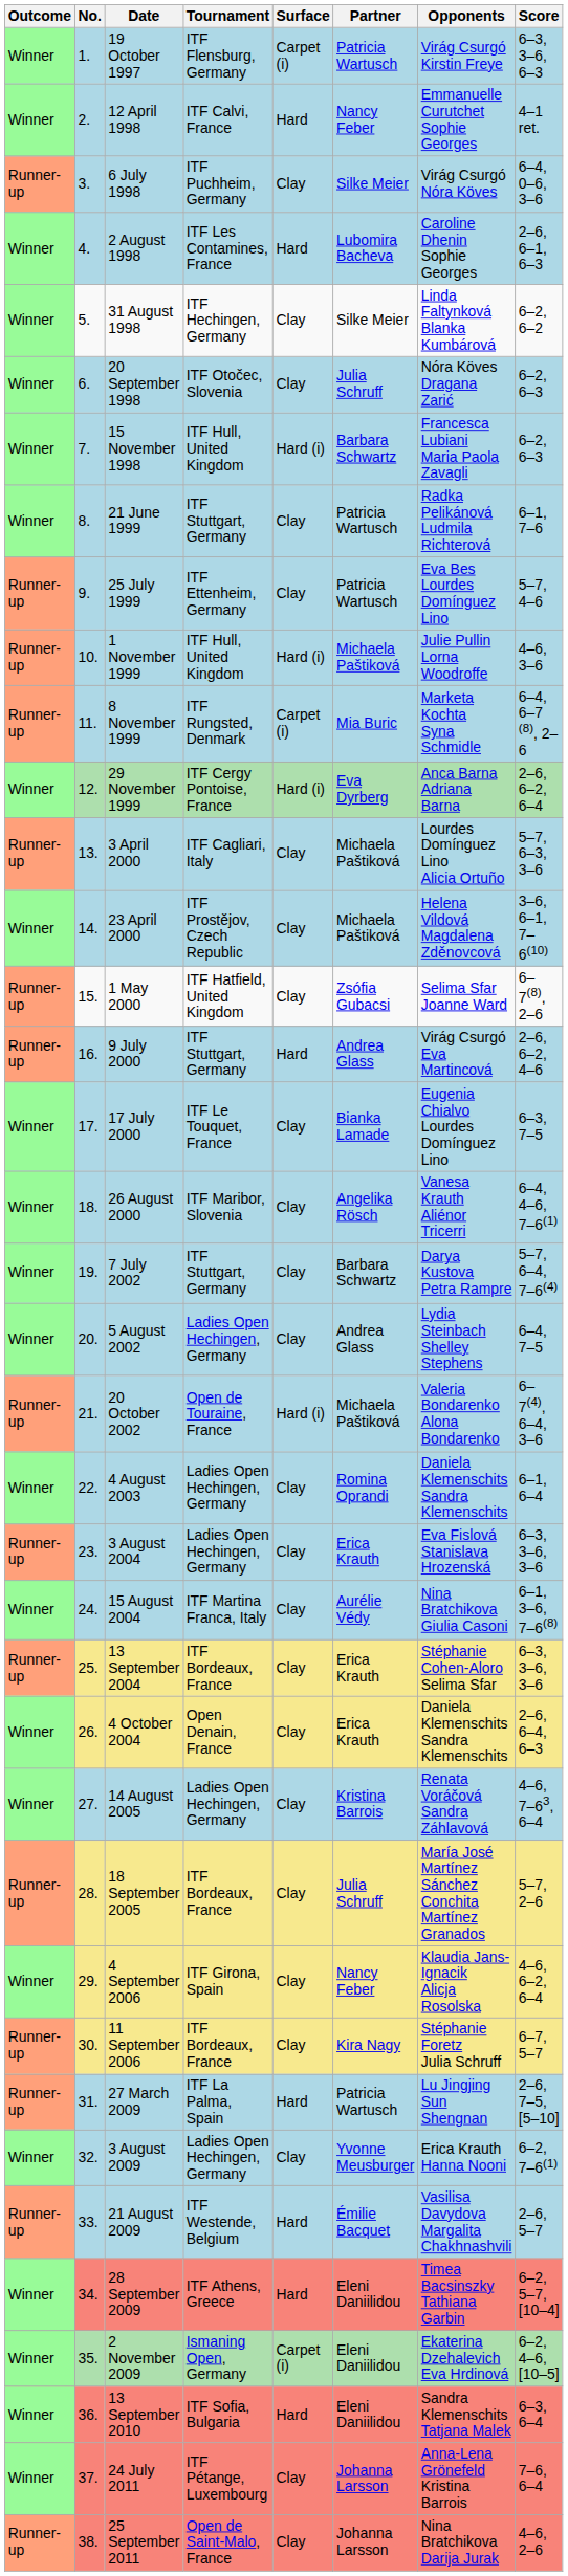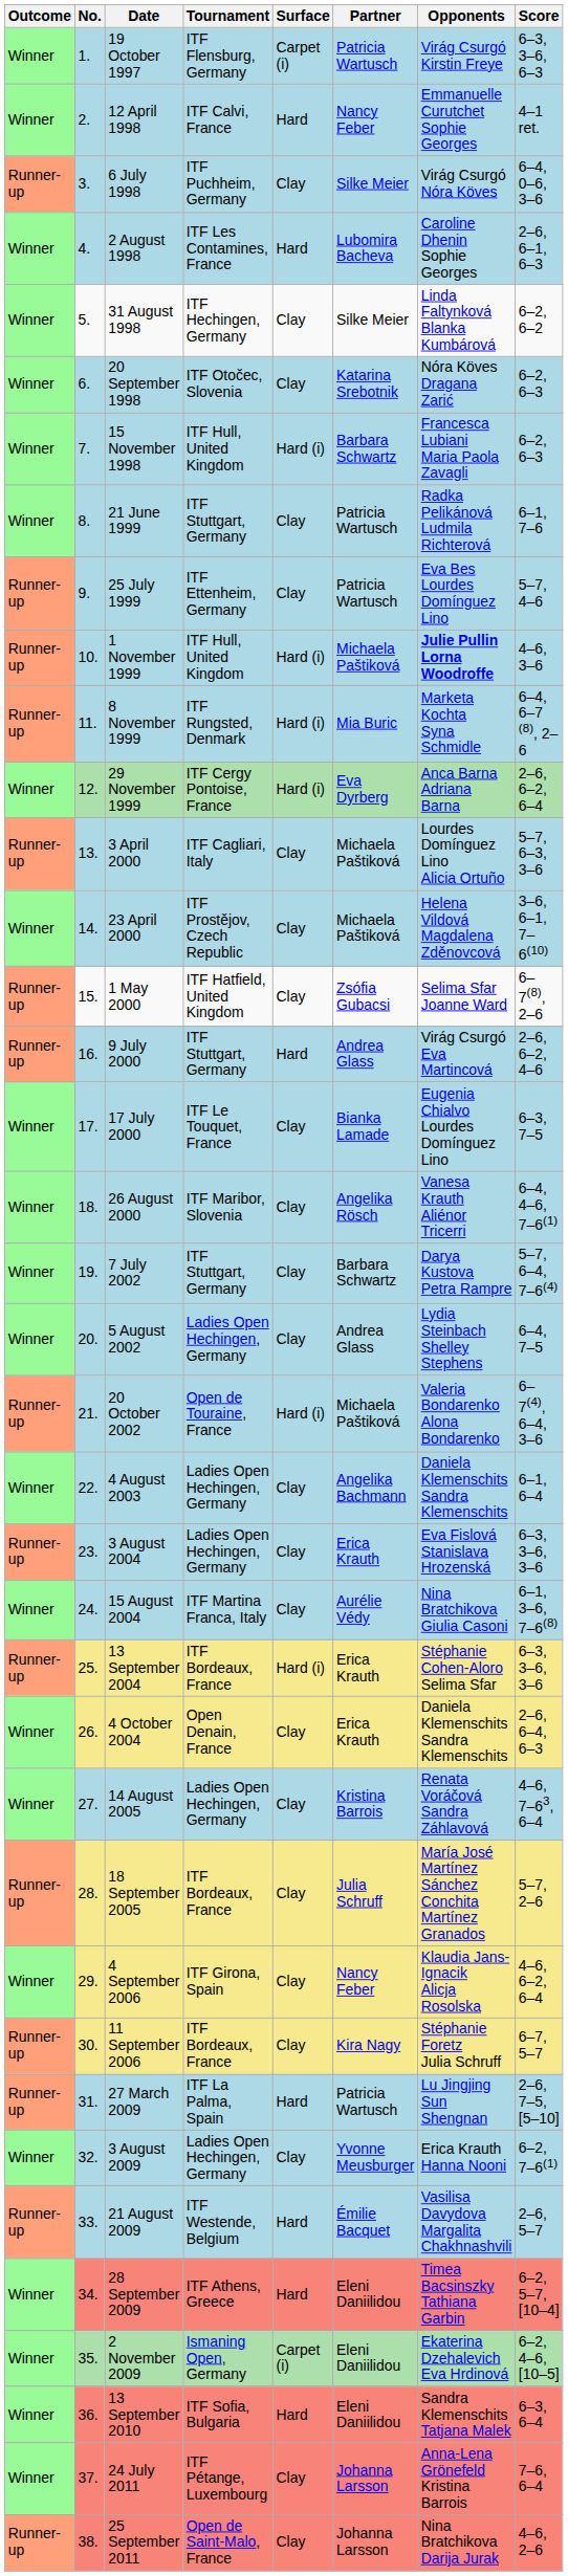20 September 1998 | Partner: Julia Schruff -> Katarina Srebotnik
1 November 1999 | Opponents: normal -> bold
8 November 1999 | Surface: Carpet (i) -> Hard (i)
4 August 2003 | Partner: Romina Oprandi -> Angelika Bachmann
13 September 2004 | Surface: Clay -> Hard (i)
